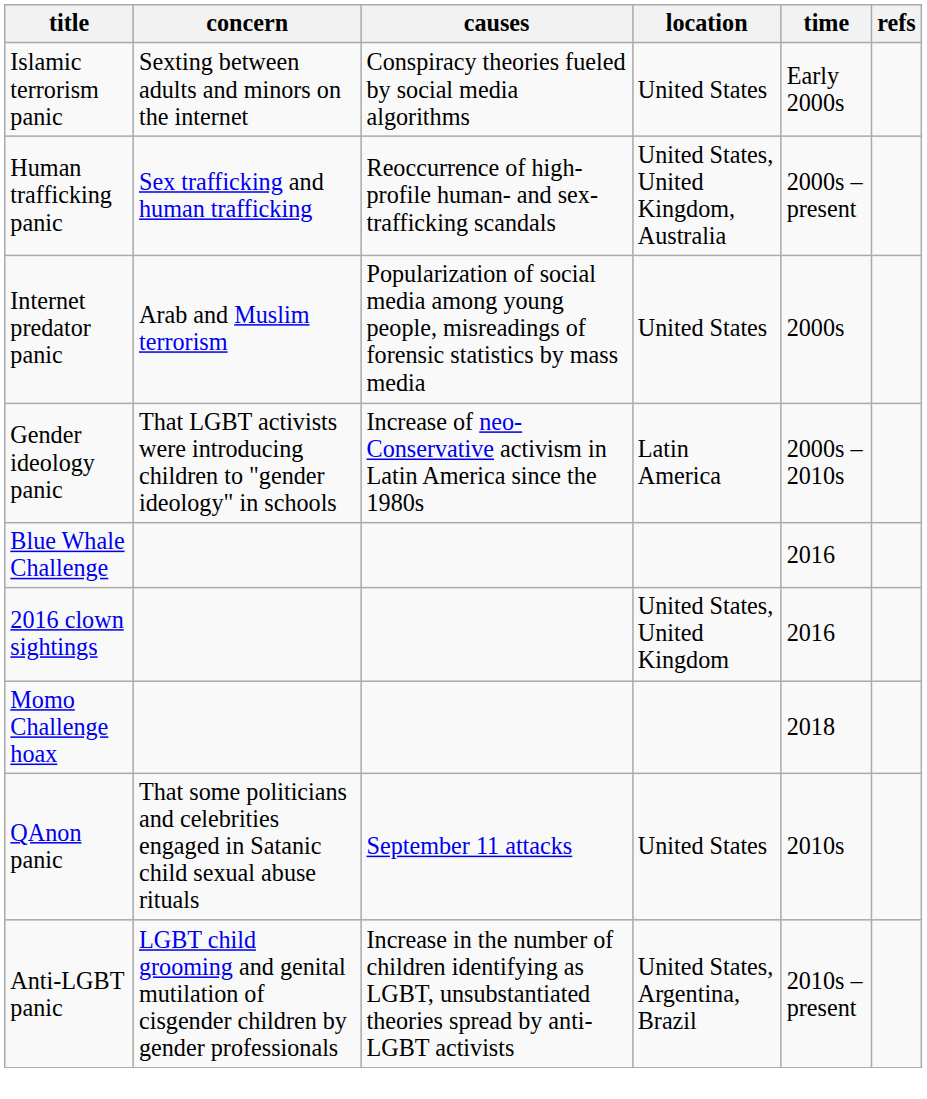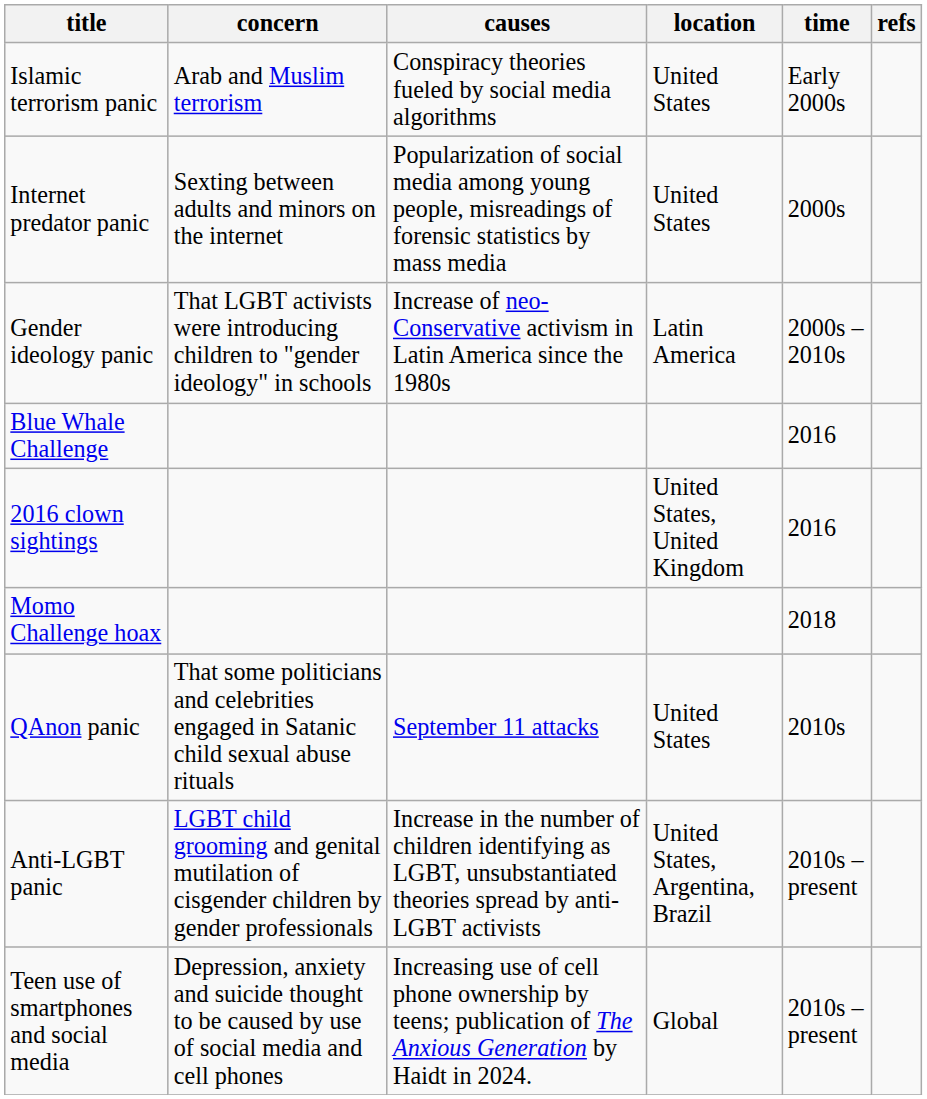Islamic terrorism panic | concern: Sexting between adults and minors on the internet -> Arab and Muslim terrorism
- row: Human trafficking panic | Sex trafficking and human trafficking | Reoccurrence of high-profile human- and sex-trafficking scandals | United States, United Kingdom, Australia | 2000s – present
Internet predator panic | concern: Arab and Muslim terrorism -> Sexting between adults and minors on the internet
+ row: Teen use of smartphones and social media | Depression, anxiety and suicide thought to be caused by use of social media and cell phones | Increasing use of cell phone ownership by teens; publication of The Anxious Generation by Haidt in 2024. | Global | 2010s – present
